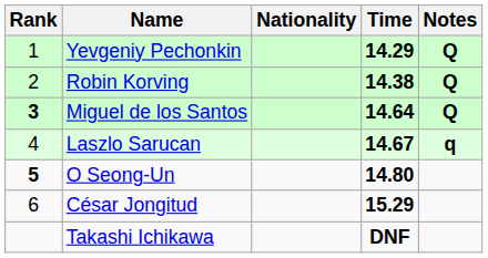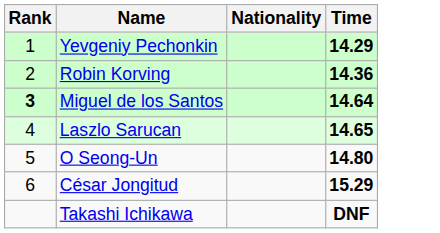- column: Notes | Q | Q | Q | q
Robin Korving | Time: 14.38 -> 14.36
Laszlo Sarucan | Time: 14.67 -> 14.65
O Seong-Un | Rank: bold -> normal
